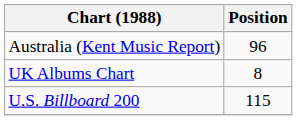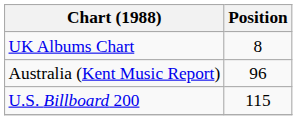rows swapped: Australia (Kent Music Report) <-> UK Albums Chart
